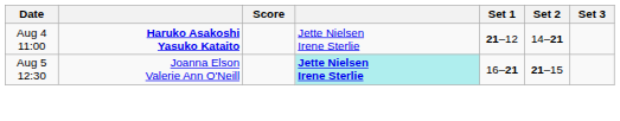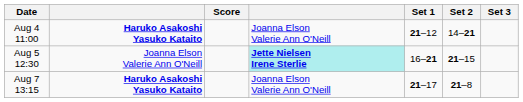Aug 4 11:00 | column 4: Jette Nielsen Irene Sterlie -> Joanna Elson Valerie Ann O'Neill
+ row: Aug 7 13:15 | Haruko Asakoshi Yasuko Kataito | Joanna Elson Valerie Ann O'Neill | 21–17 | 21–8
